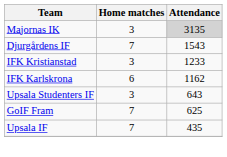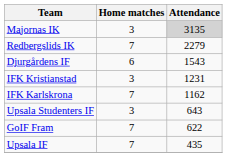+ row: Redbergslids IK | 7 | 2279
Djurgårdens IF | Home matches: 7 -> 6
IFK Kristianstad | Attendance: 1233 -> 1231
IFK Karlskrona | Home matches: 6 -> 7
GoIF Fram | Attendance: 625 -> 622
